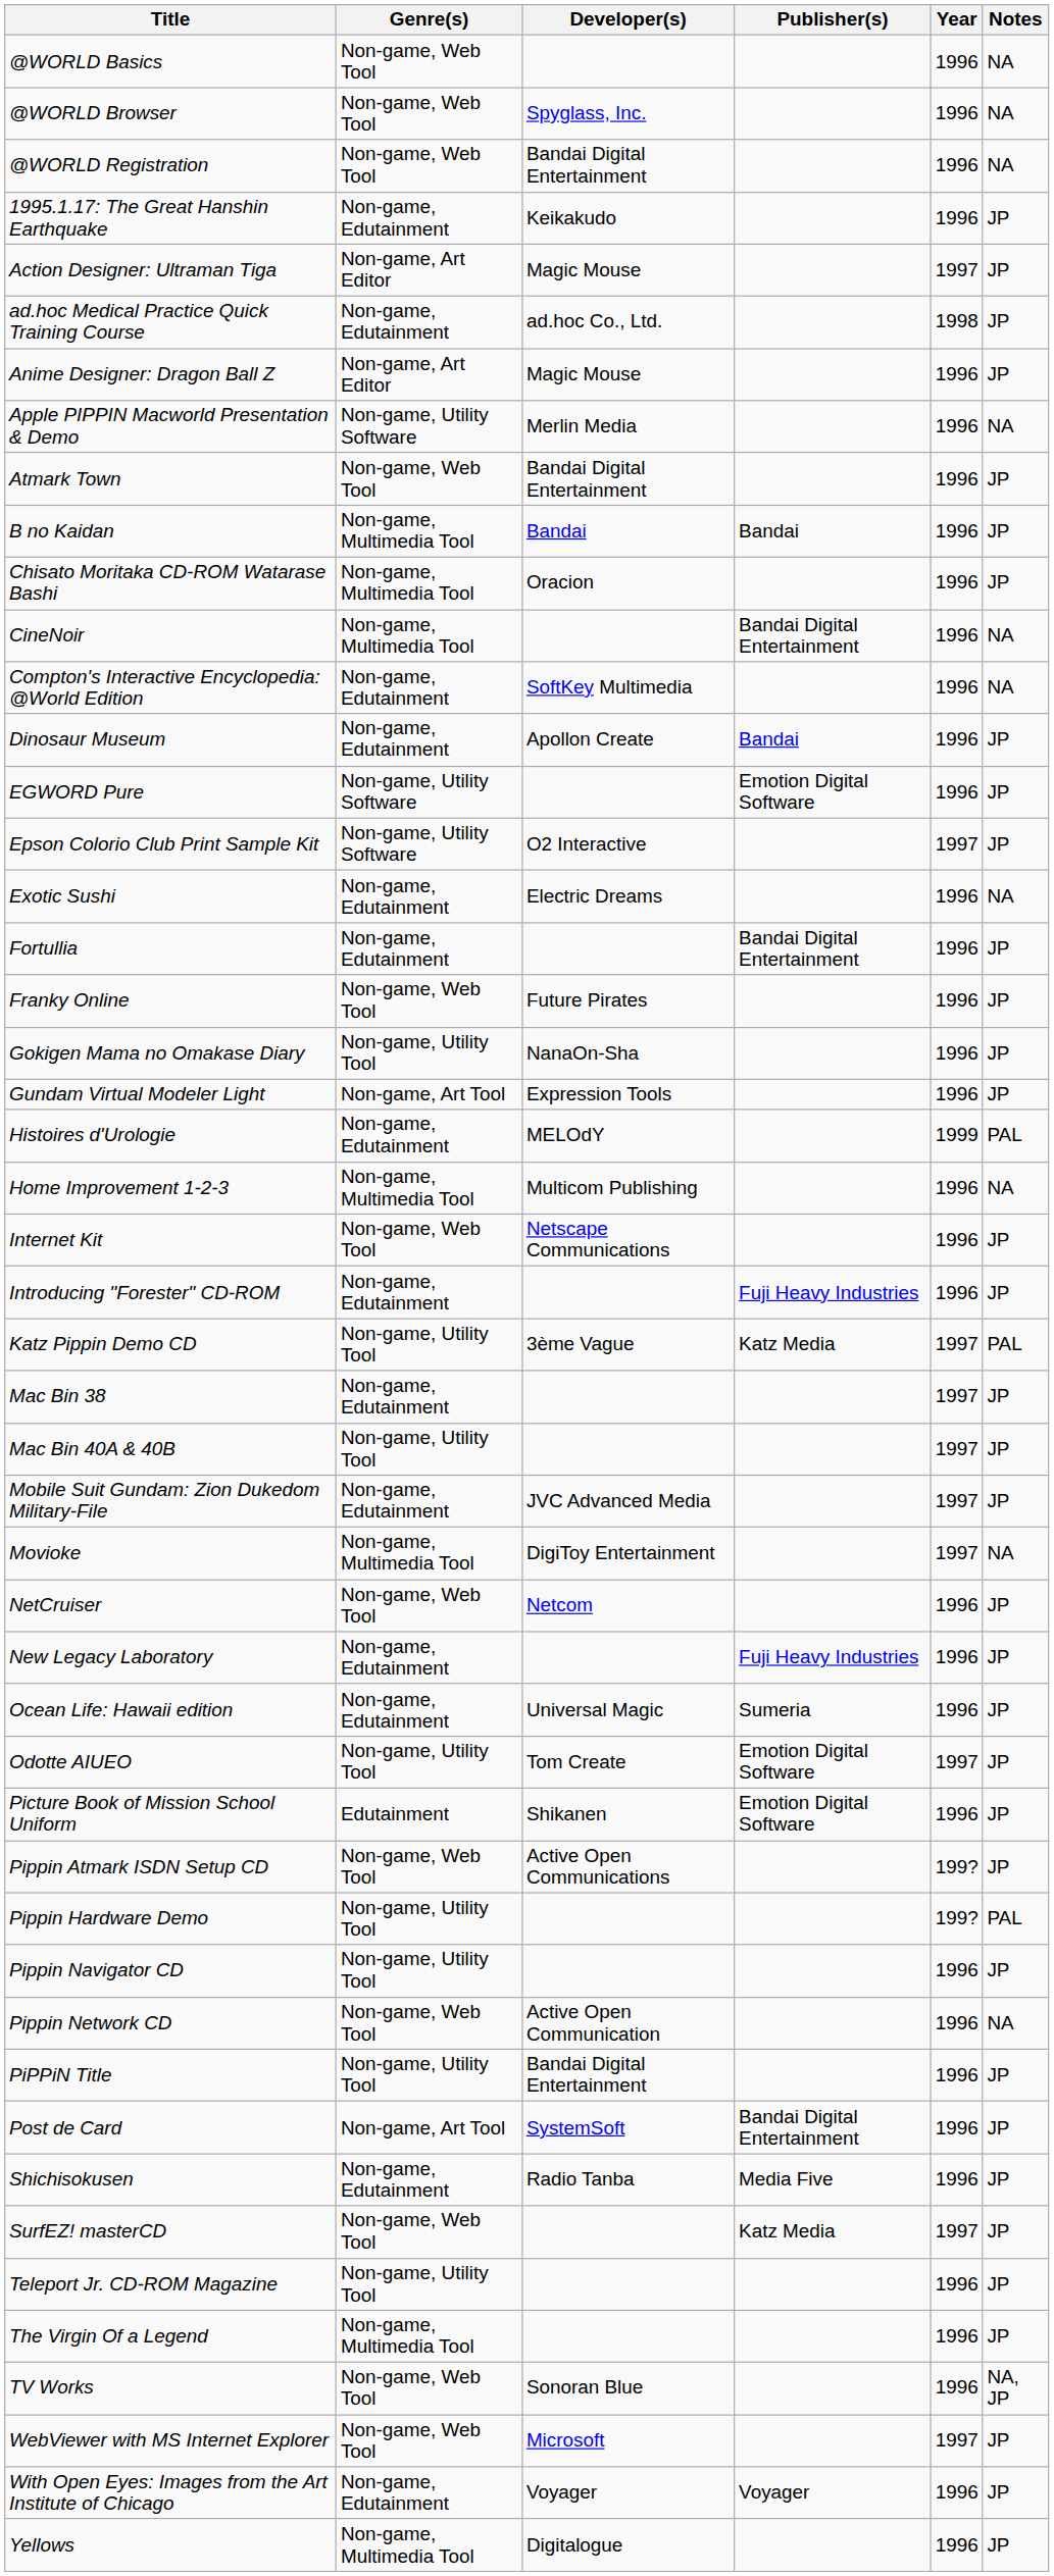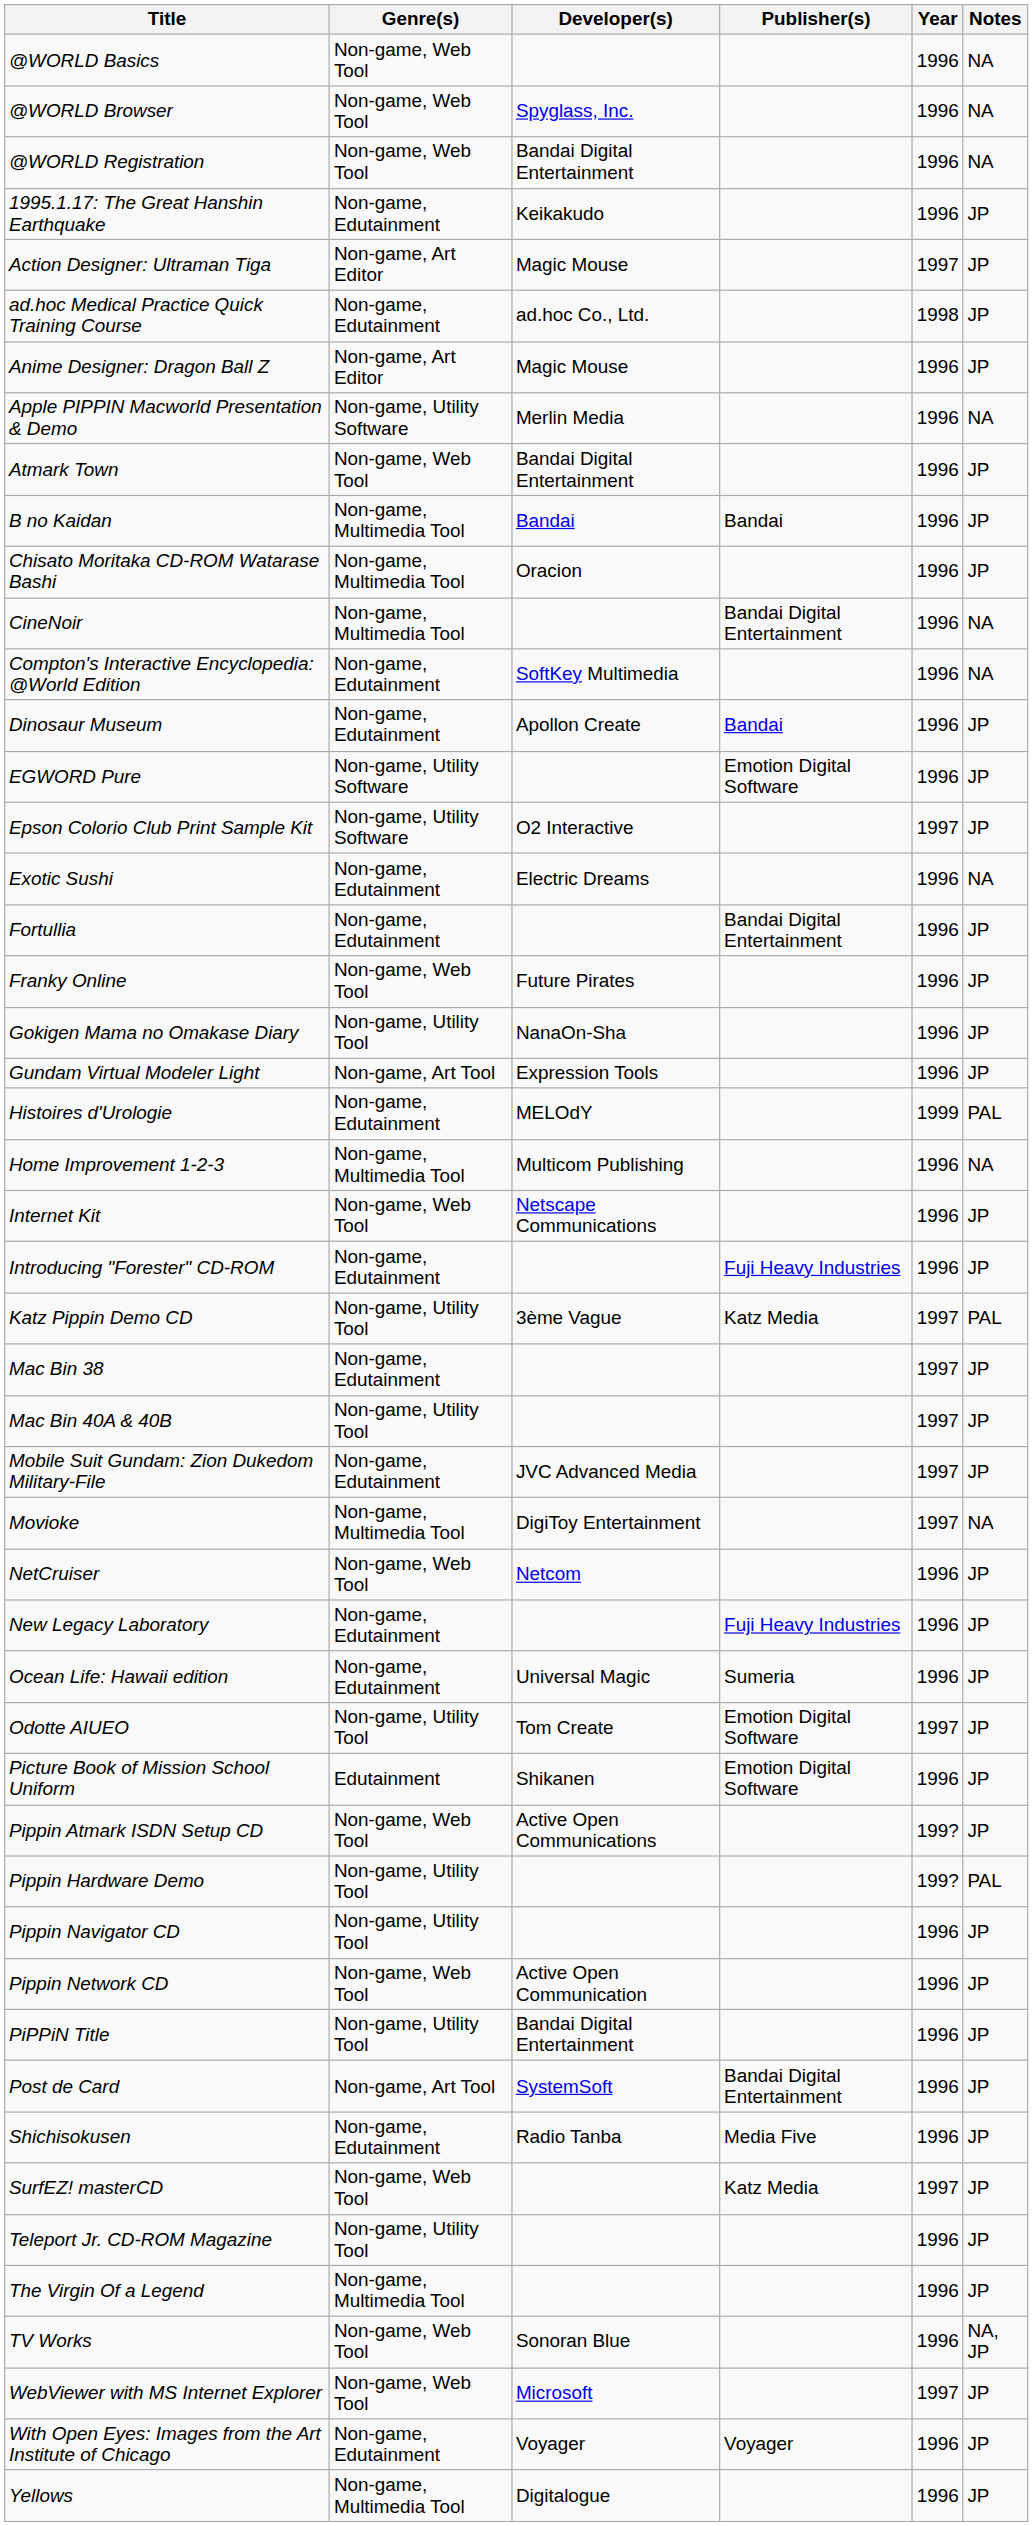Pippin Network CD | Notes: NA -> JP
